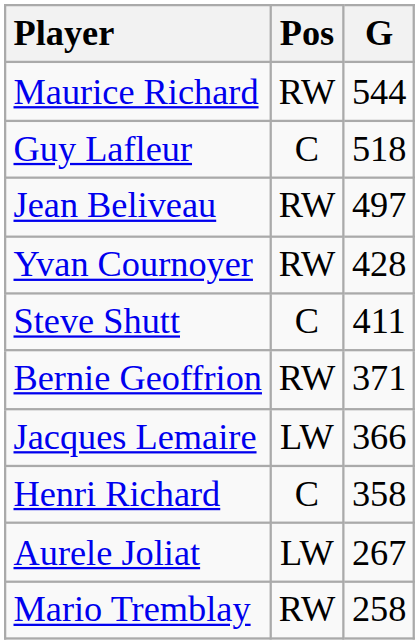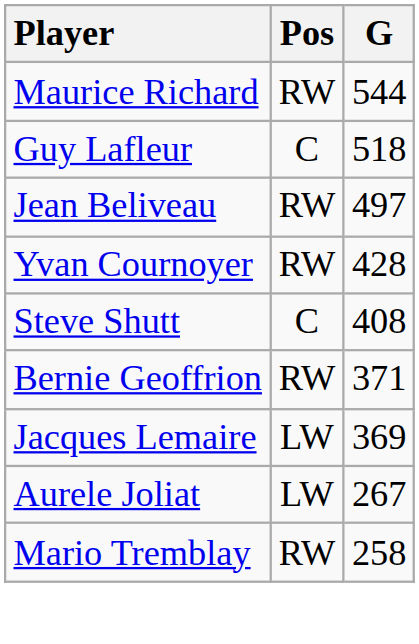Steve Shutt | G: 411 -> 408
Jacques Lemaire | G: 366 -> 369
- row: Henri Richard | C | 358
